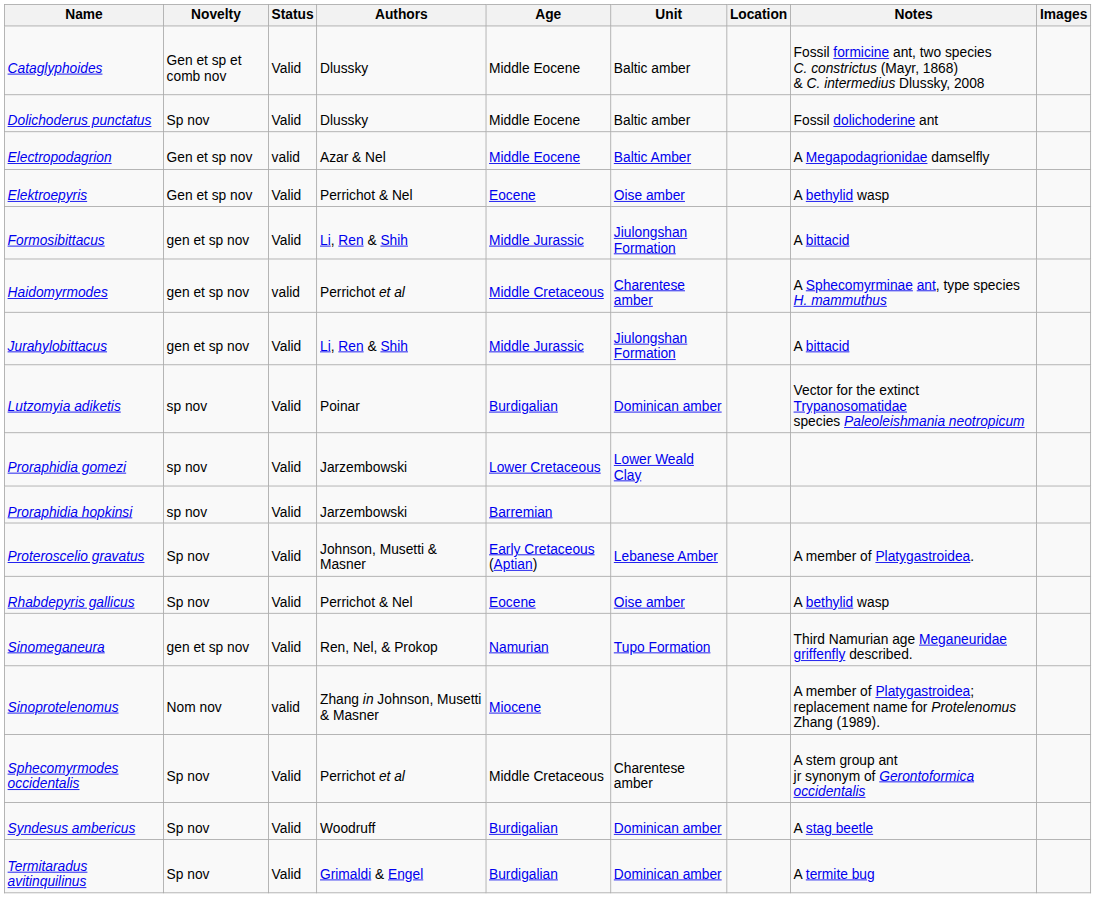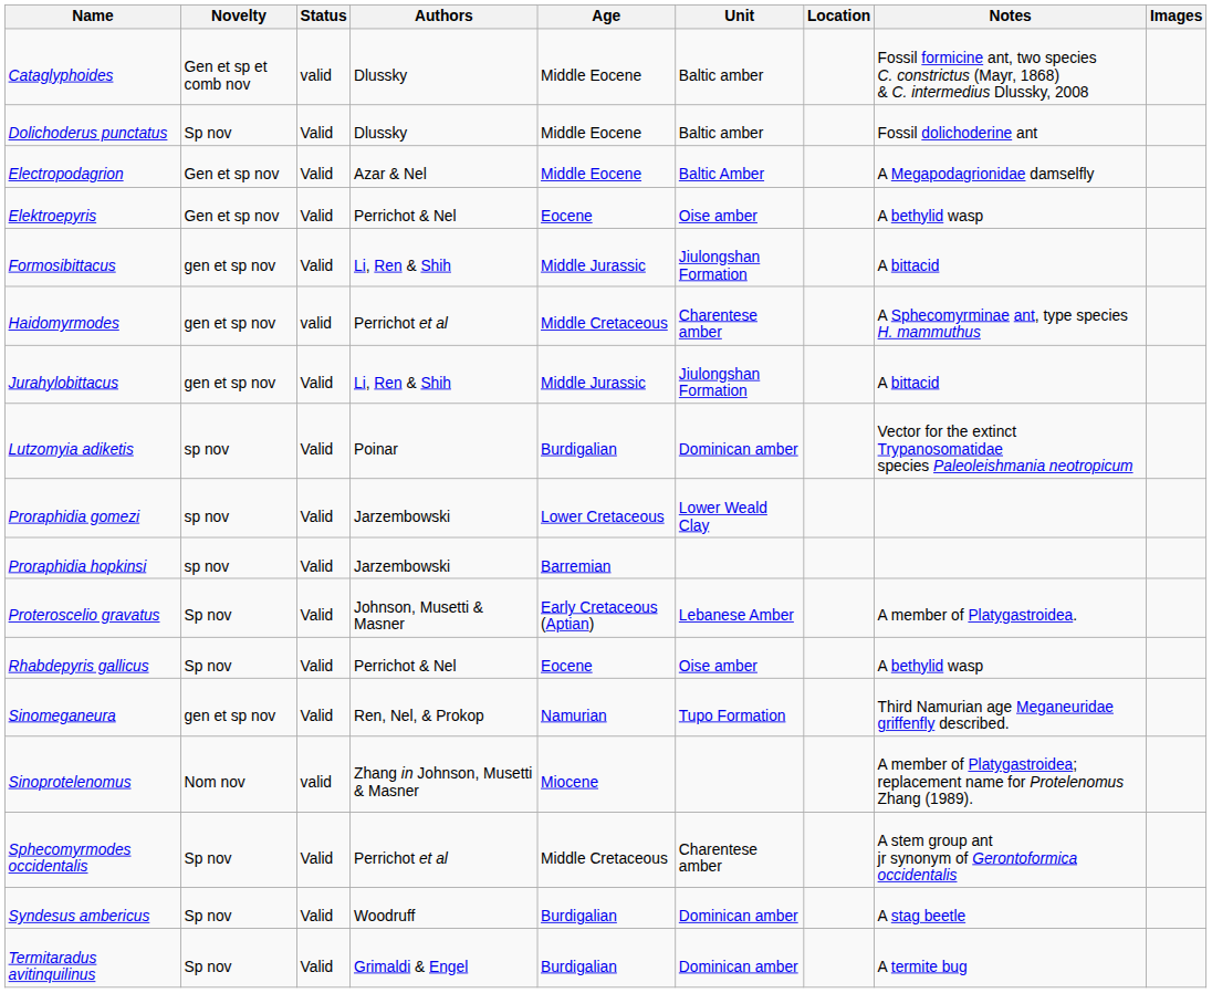Cataglyphoides | Status: Valid -> valid
Electropodagrion | Status: valid -> Valid
